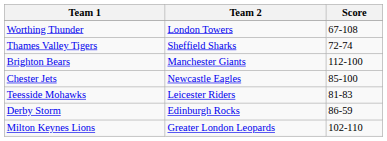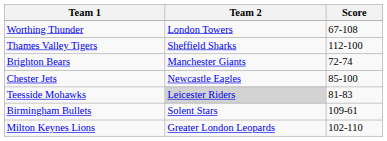Thames Valley Tigers | Score: 72-74 -> 112-100
Brighton Bears | Score: 112-100 -> 72-74
Teesside Mohawks | Team 2: no background -> lightgrey background
+ row: Birmingham Bullets | Solent Stars | 109-61
- row: Derby Storm | Edinburgh Rocks | 86-59
